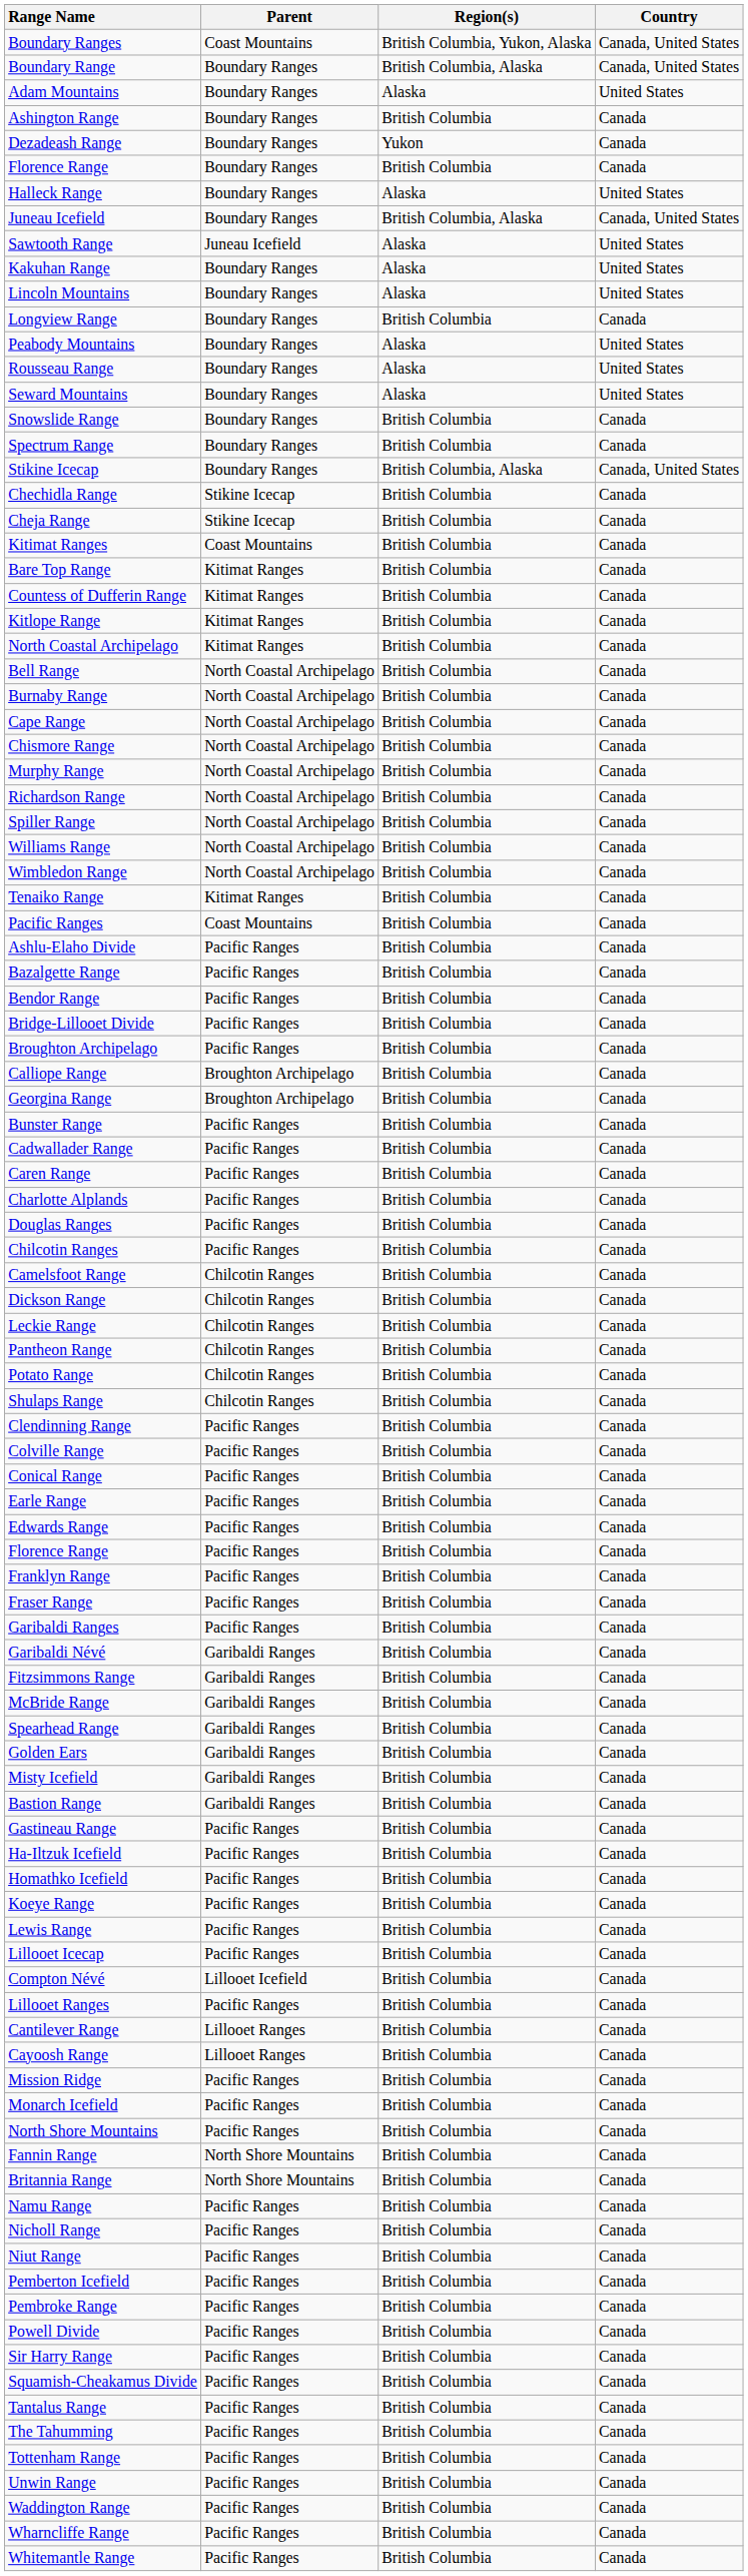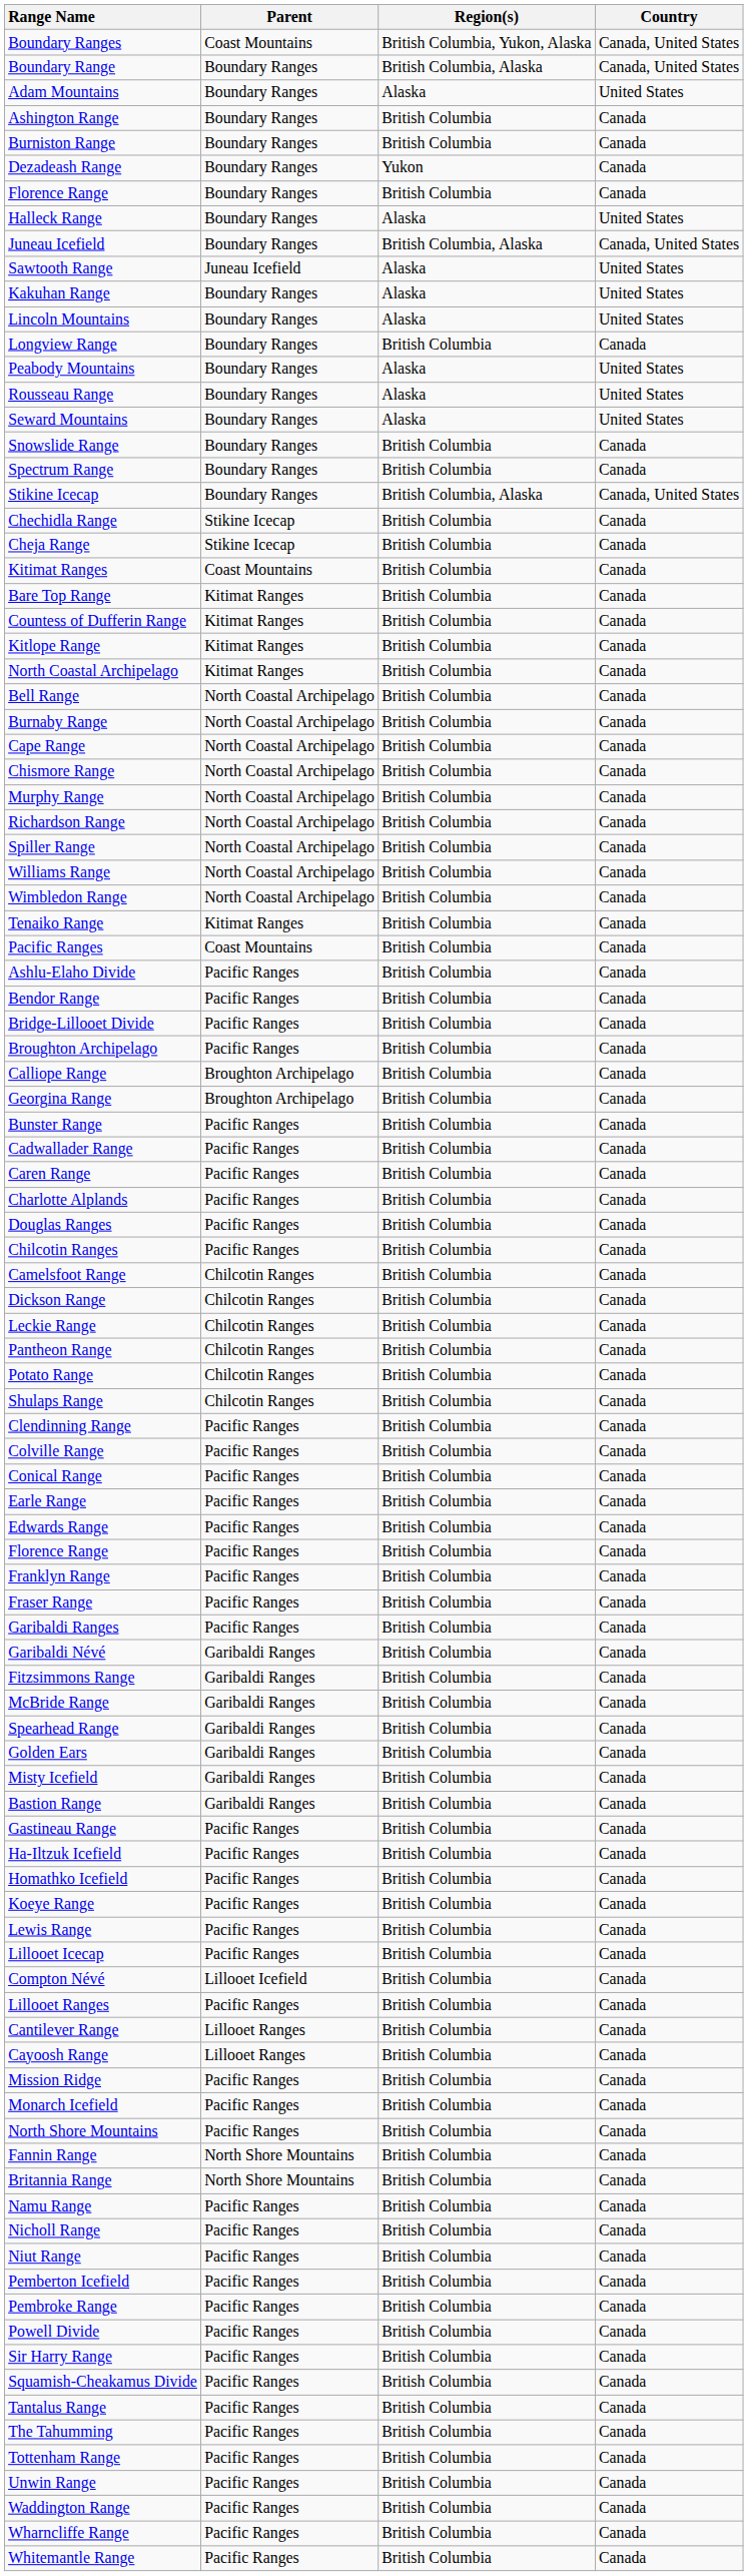+ row: Burniston Range | Boundary Ranges | British Columbia | Canada
- row: Bazalgette Range | Pacific Ranges | British Columbia | Canada
